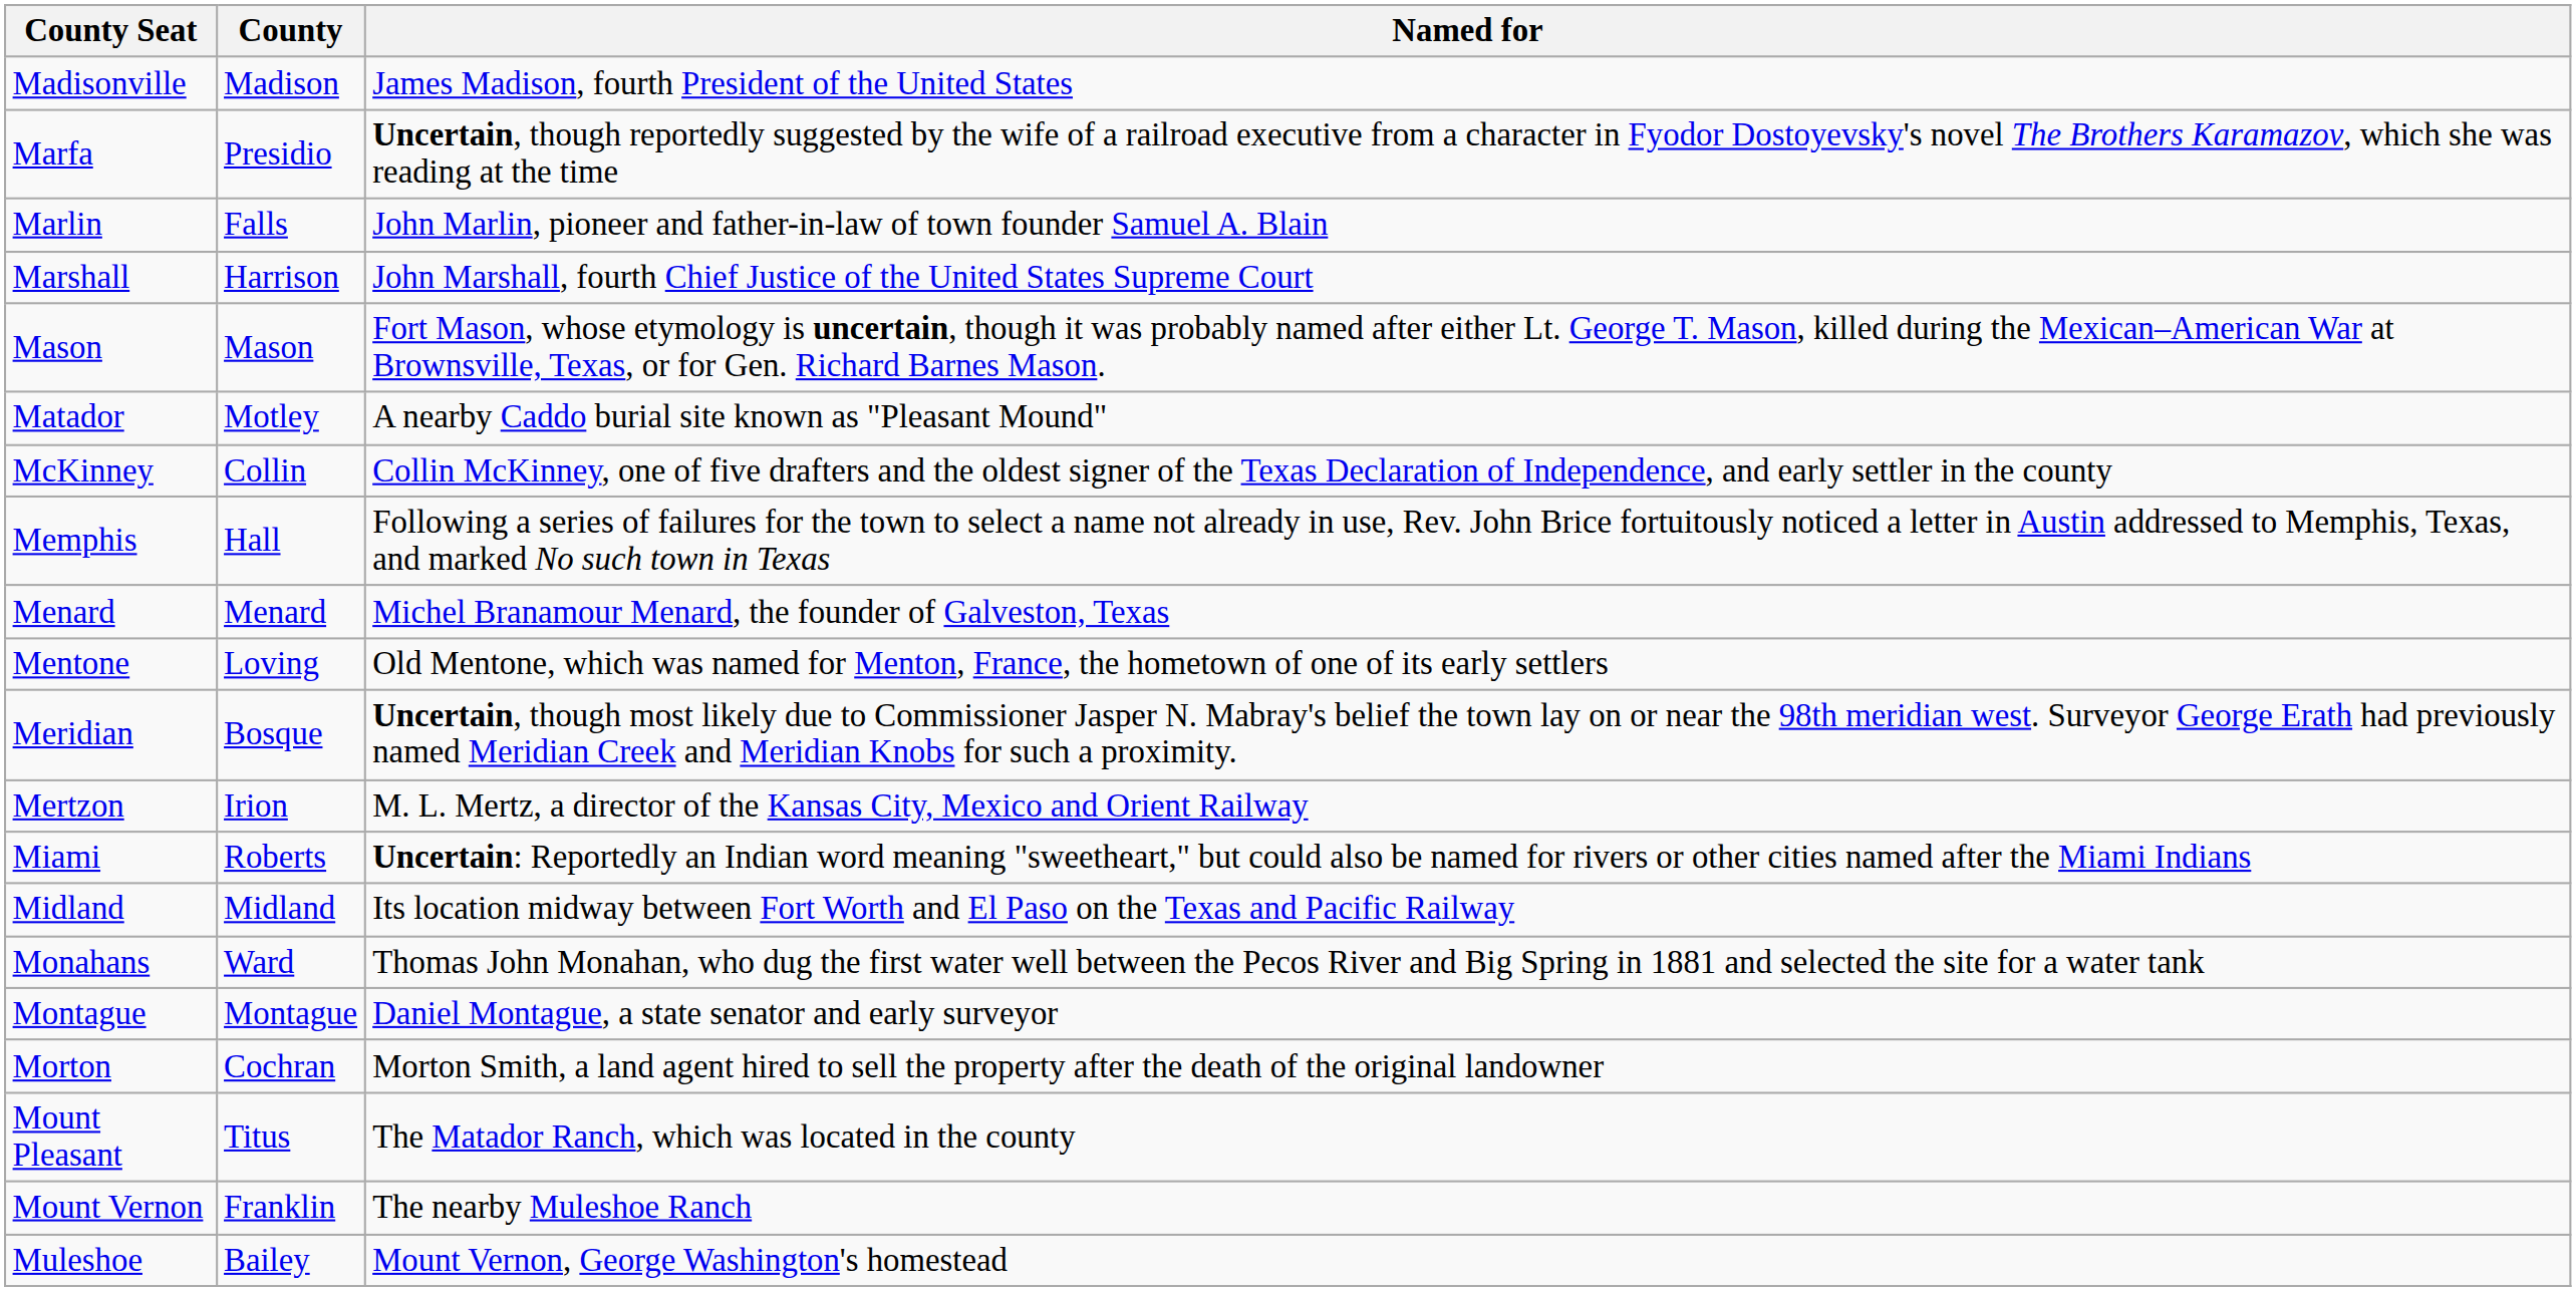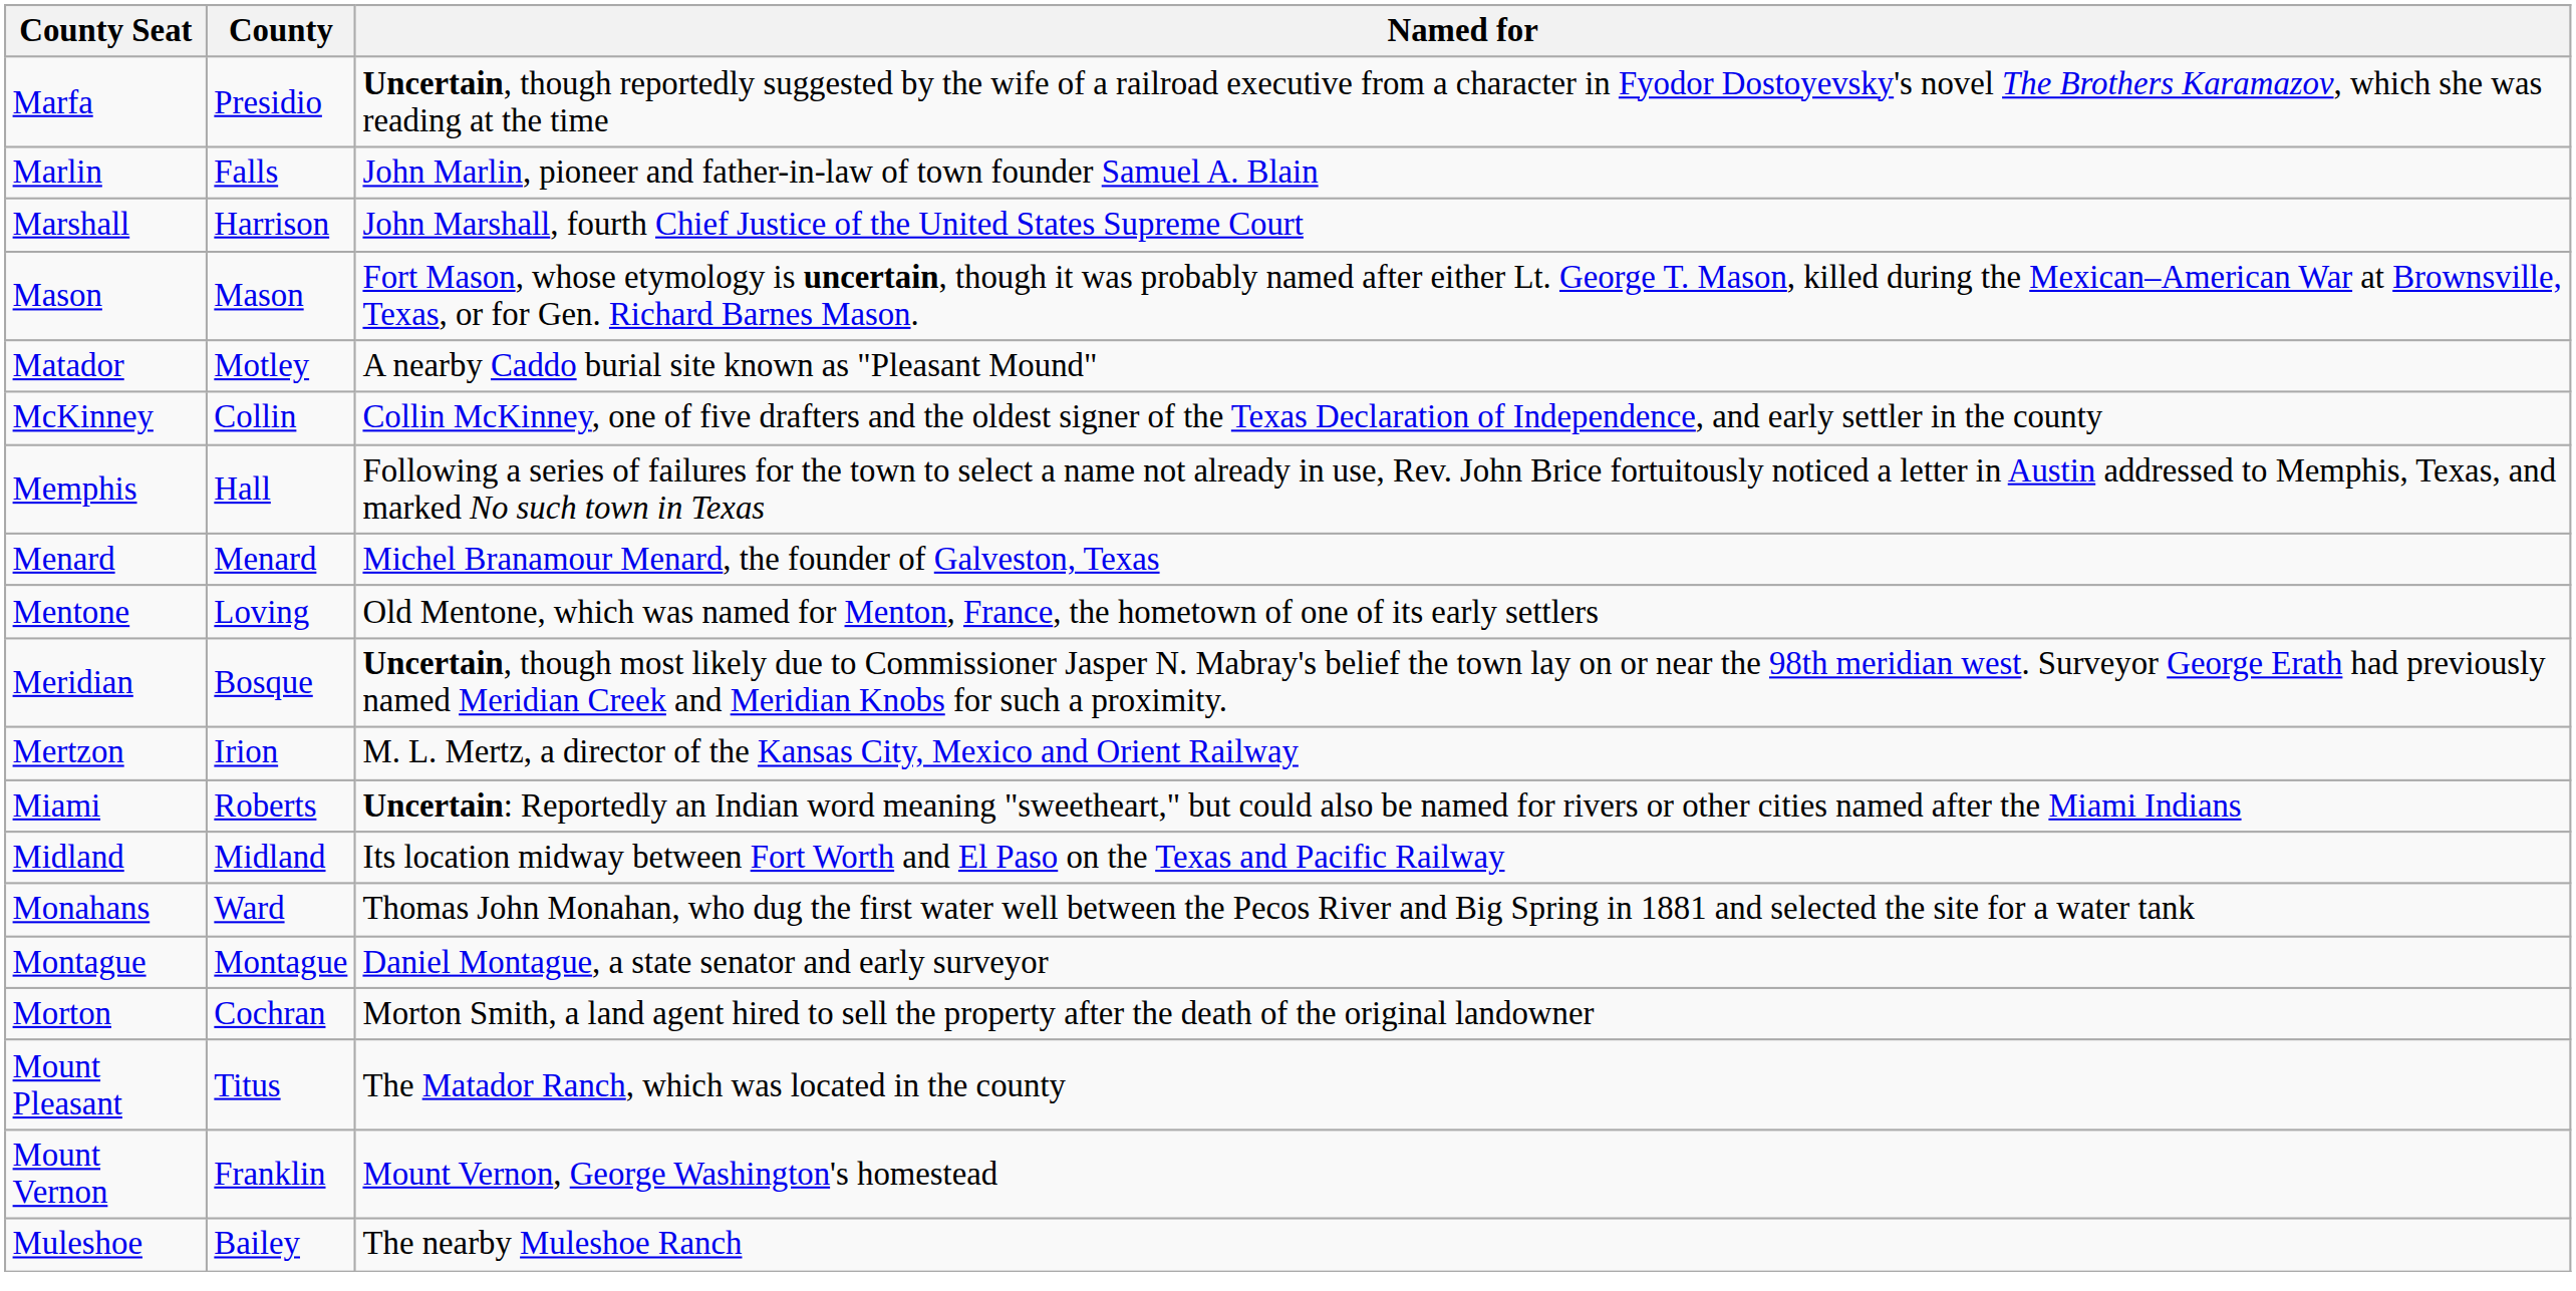- row: Madisonville | Madison | James Madison, fourth President of the United States
Mount Vernon | Named for: The nearby Muleshoe Ranch -> Mount Vernon, George Washington's homestead
Muleshoe | Named for: Mount Vernon, George Washington's homestead -> The nearby Muleshoe Ranch
